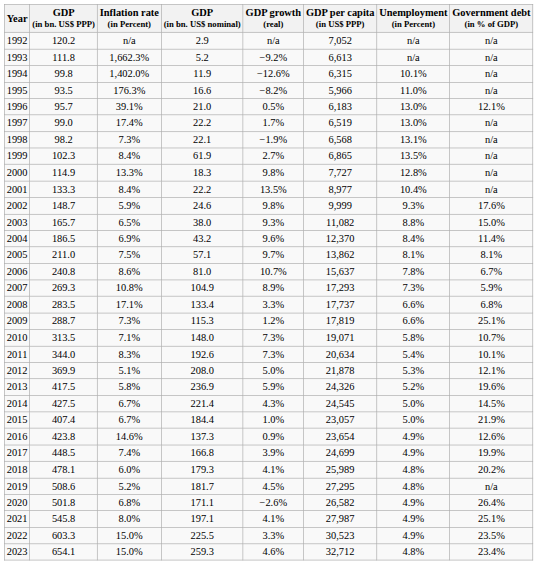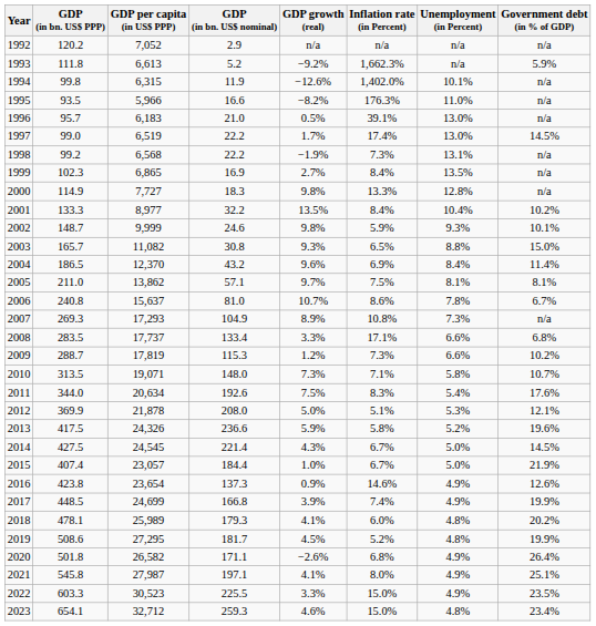columns swapped: GDP per capita (in US$ PPP) <-> Inflation rate (in Percent)
1993 | Government debt (in % of GDP): n/a -> 5.9%
1996 | Government debt (in % of GDP): 12.1% -> n/a
1997 | Government debt (in % of GDP): n/a -> 14.5%
1998 | GDP (in bn. US$ PPP): 98.2 -> 99.2
1998 | GDP (in bn. US$ nominal): 22.1 -> 22.2
1999 | GDP (in bn. US$ nominal): 61.9 -> 16.9
2001 | GDP (in bn. US$ nominal): 22.2 -> 32.2
2001 | Government debt (in % of GDP): n/a -> 10.2%
2002 | Government debt (in % of GDP): 17.6% -> 10.1%
2003 | GDP (in bn. US$ nominal): 38.0 -> 30.8
2007 | Government debt (in % of GDP): 5.9% -> n/a
2009 | Government debt (in % of GDP): 25.1% -> 10.2%
2011 | GDP growth (real): 7.3% -> 7.5%
2011 | Government debt (in % of GDP): 10.1% -> 17.6%
2013 | GDP (in bn. US$ nominal): 236.9 -> 236.6
2019 | Government debt (in % of GDP): n/a -> 19.9%
